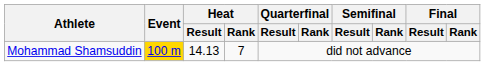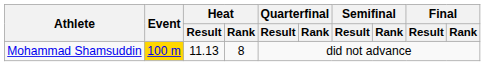Mohammad Shamsuddin | Heat / Result: 14.13 -> 11.13
Mohammad Shamsuddin | Heat / Rank: 7 -> 8
